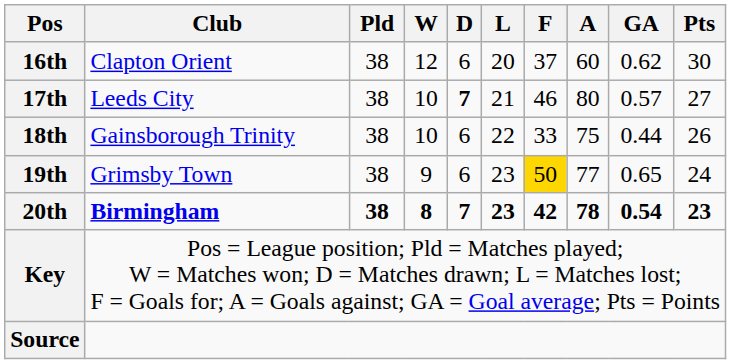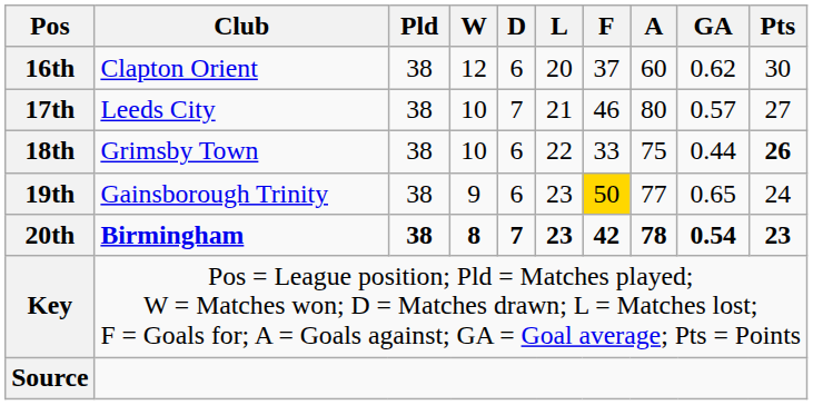17th | D: bold -> normal
18th | Club: Gainsborough Trinity -> Grimsby Town
18th | Pts: normal -> bold
19th | Club: Grimsby Town -> Gainsborough Trinity
